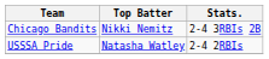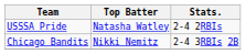rows swapped: Chicago Bandits <-> USSSA Pride
